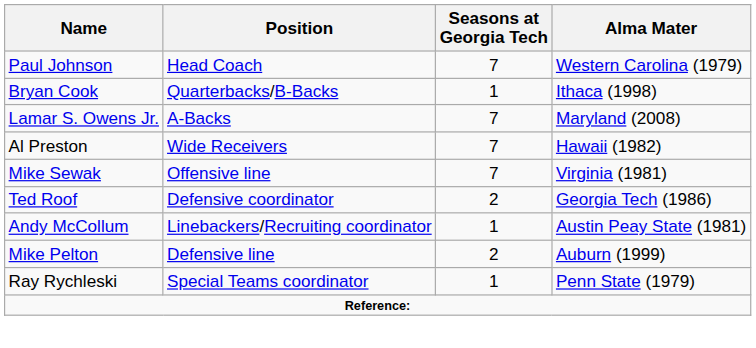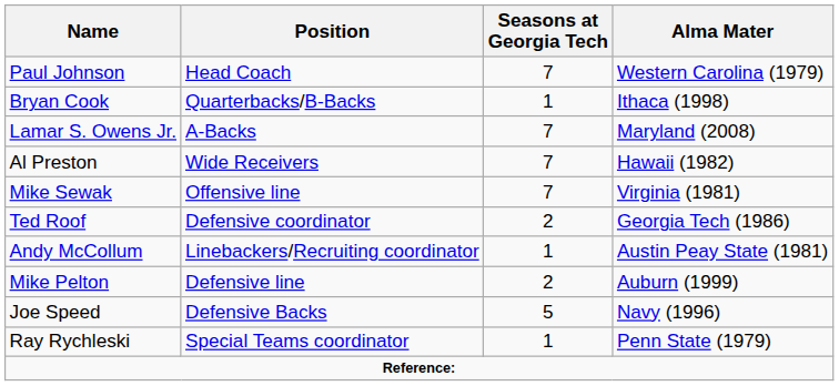+ row: Joe Speed | Defensive Backs | 5 | Navy (1996)
